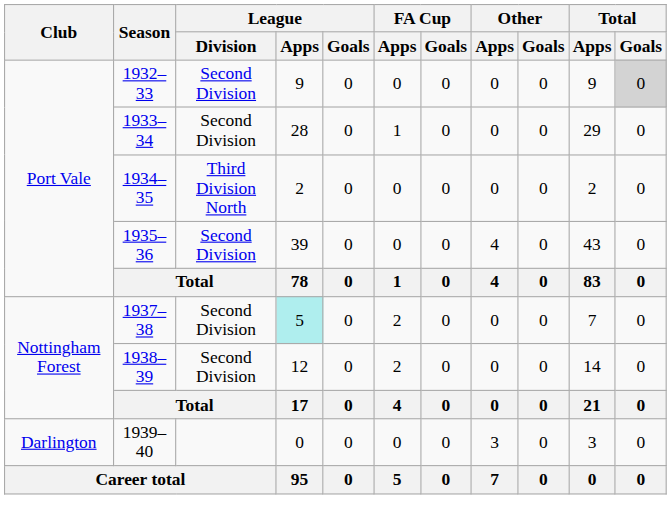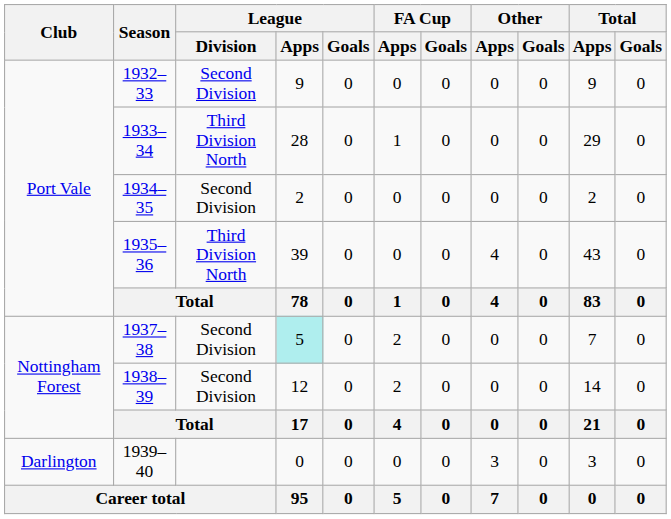1932–33 | Total / Goals: lightgrey background -> no background
1933–34 | League / Division: Second Division -> Third Division North
1934–35 | League / Division: Third Division North -> Second Division
1935–36 | League / Division: Second Division -> Third Division North
